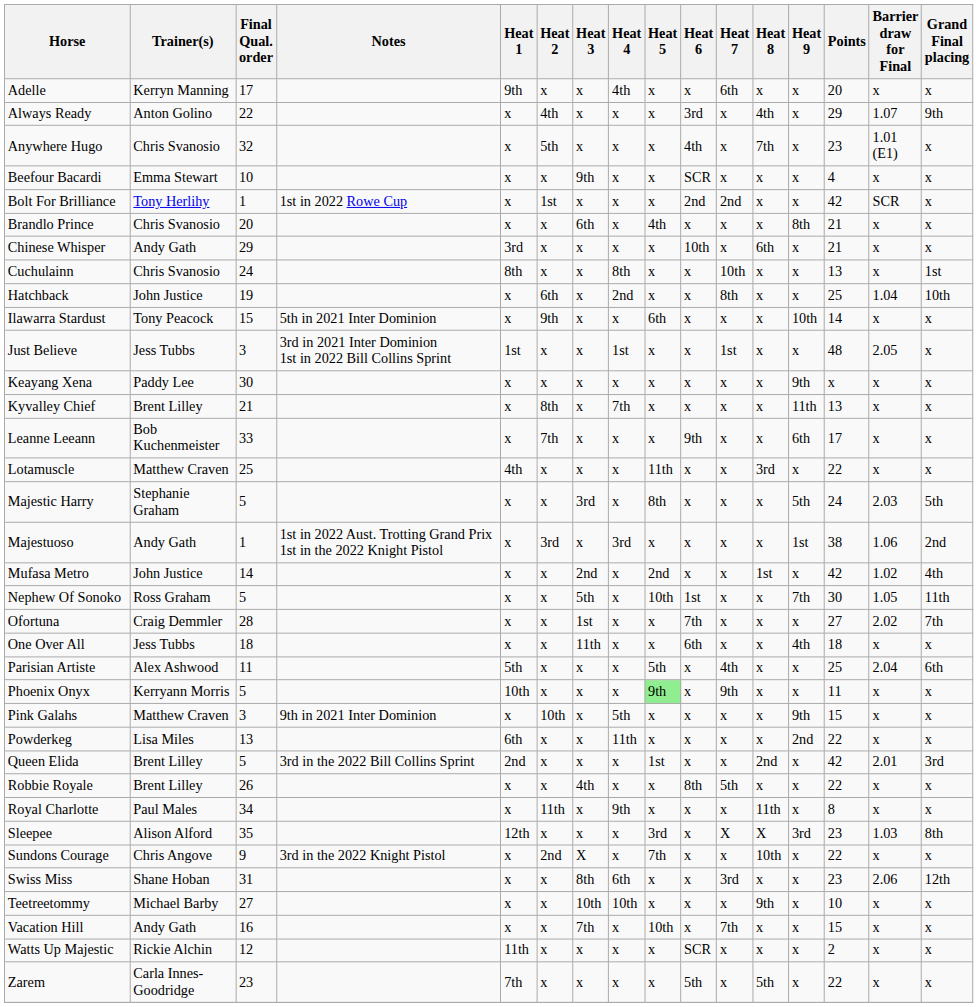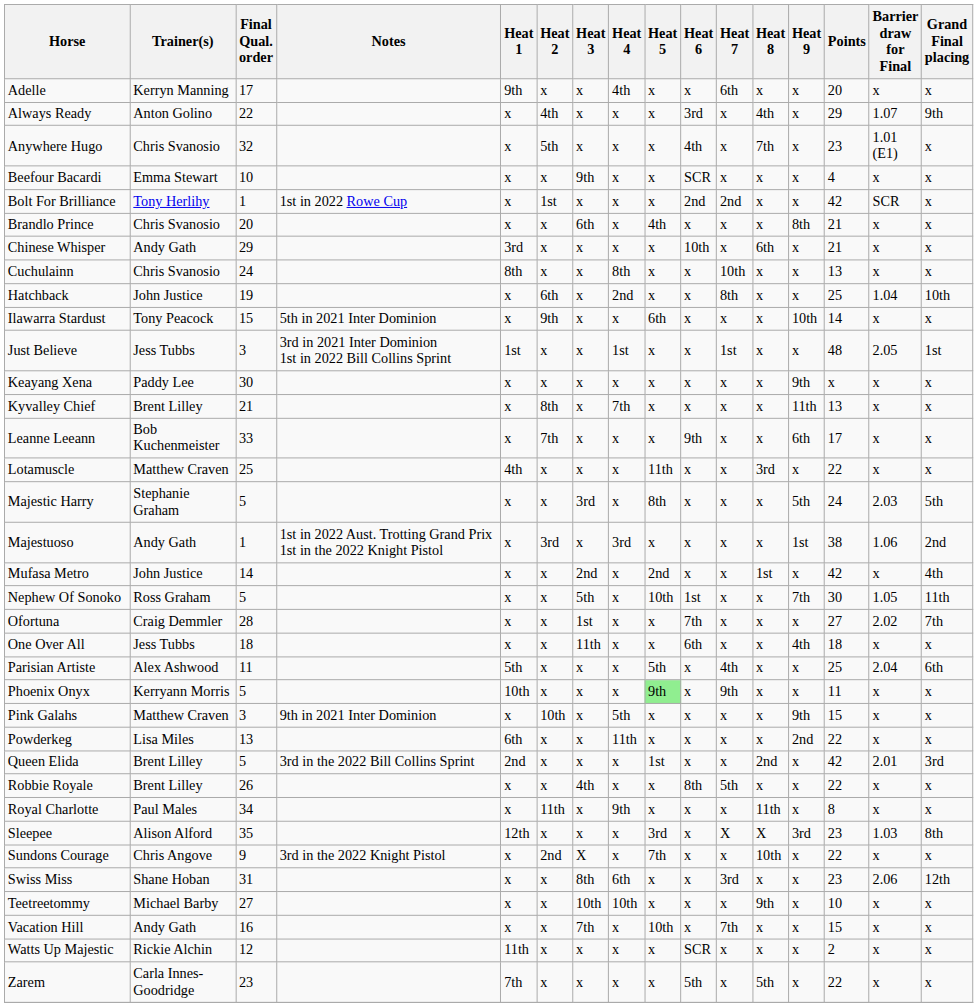Cuchulainn | Grand Final placing: 1st -> x
Just Believe | Grand Final placing: x -> 1st
Mufasa Metro | Barrier draw for Final: 1.02 -> x
